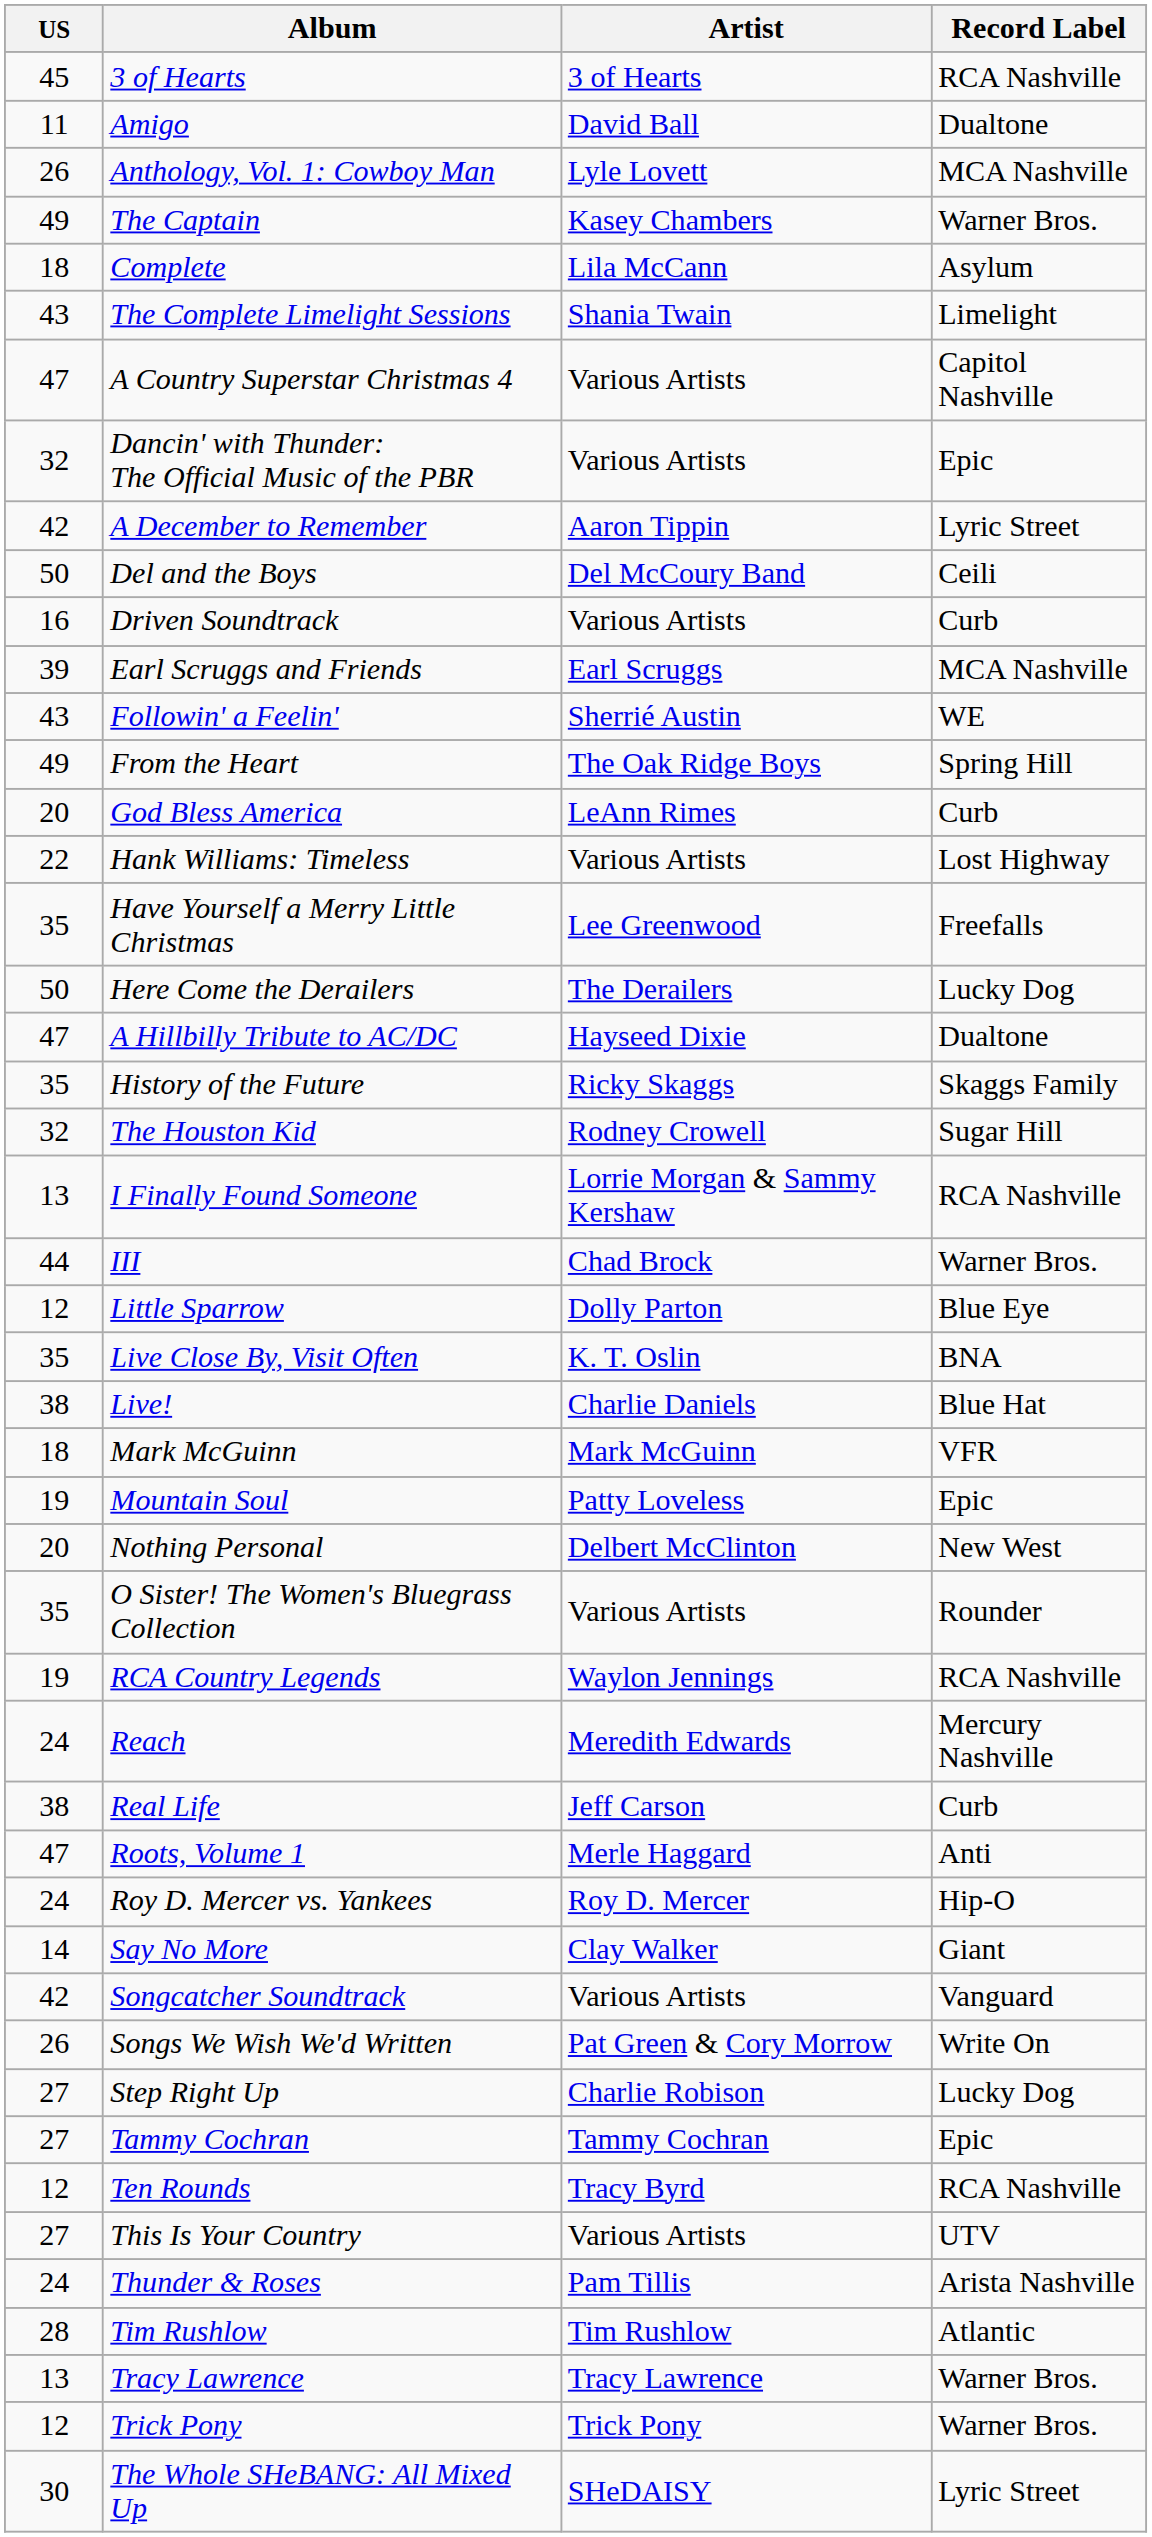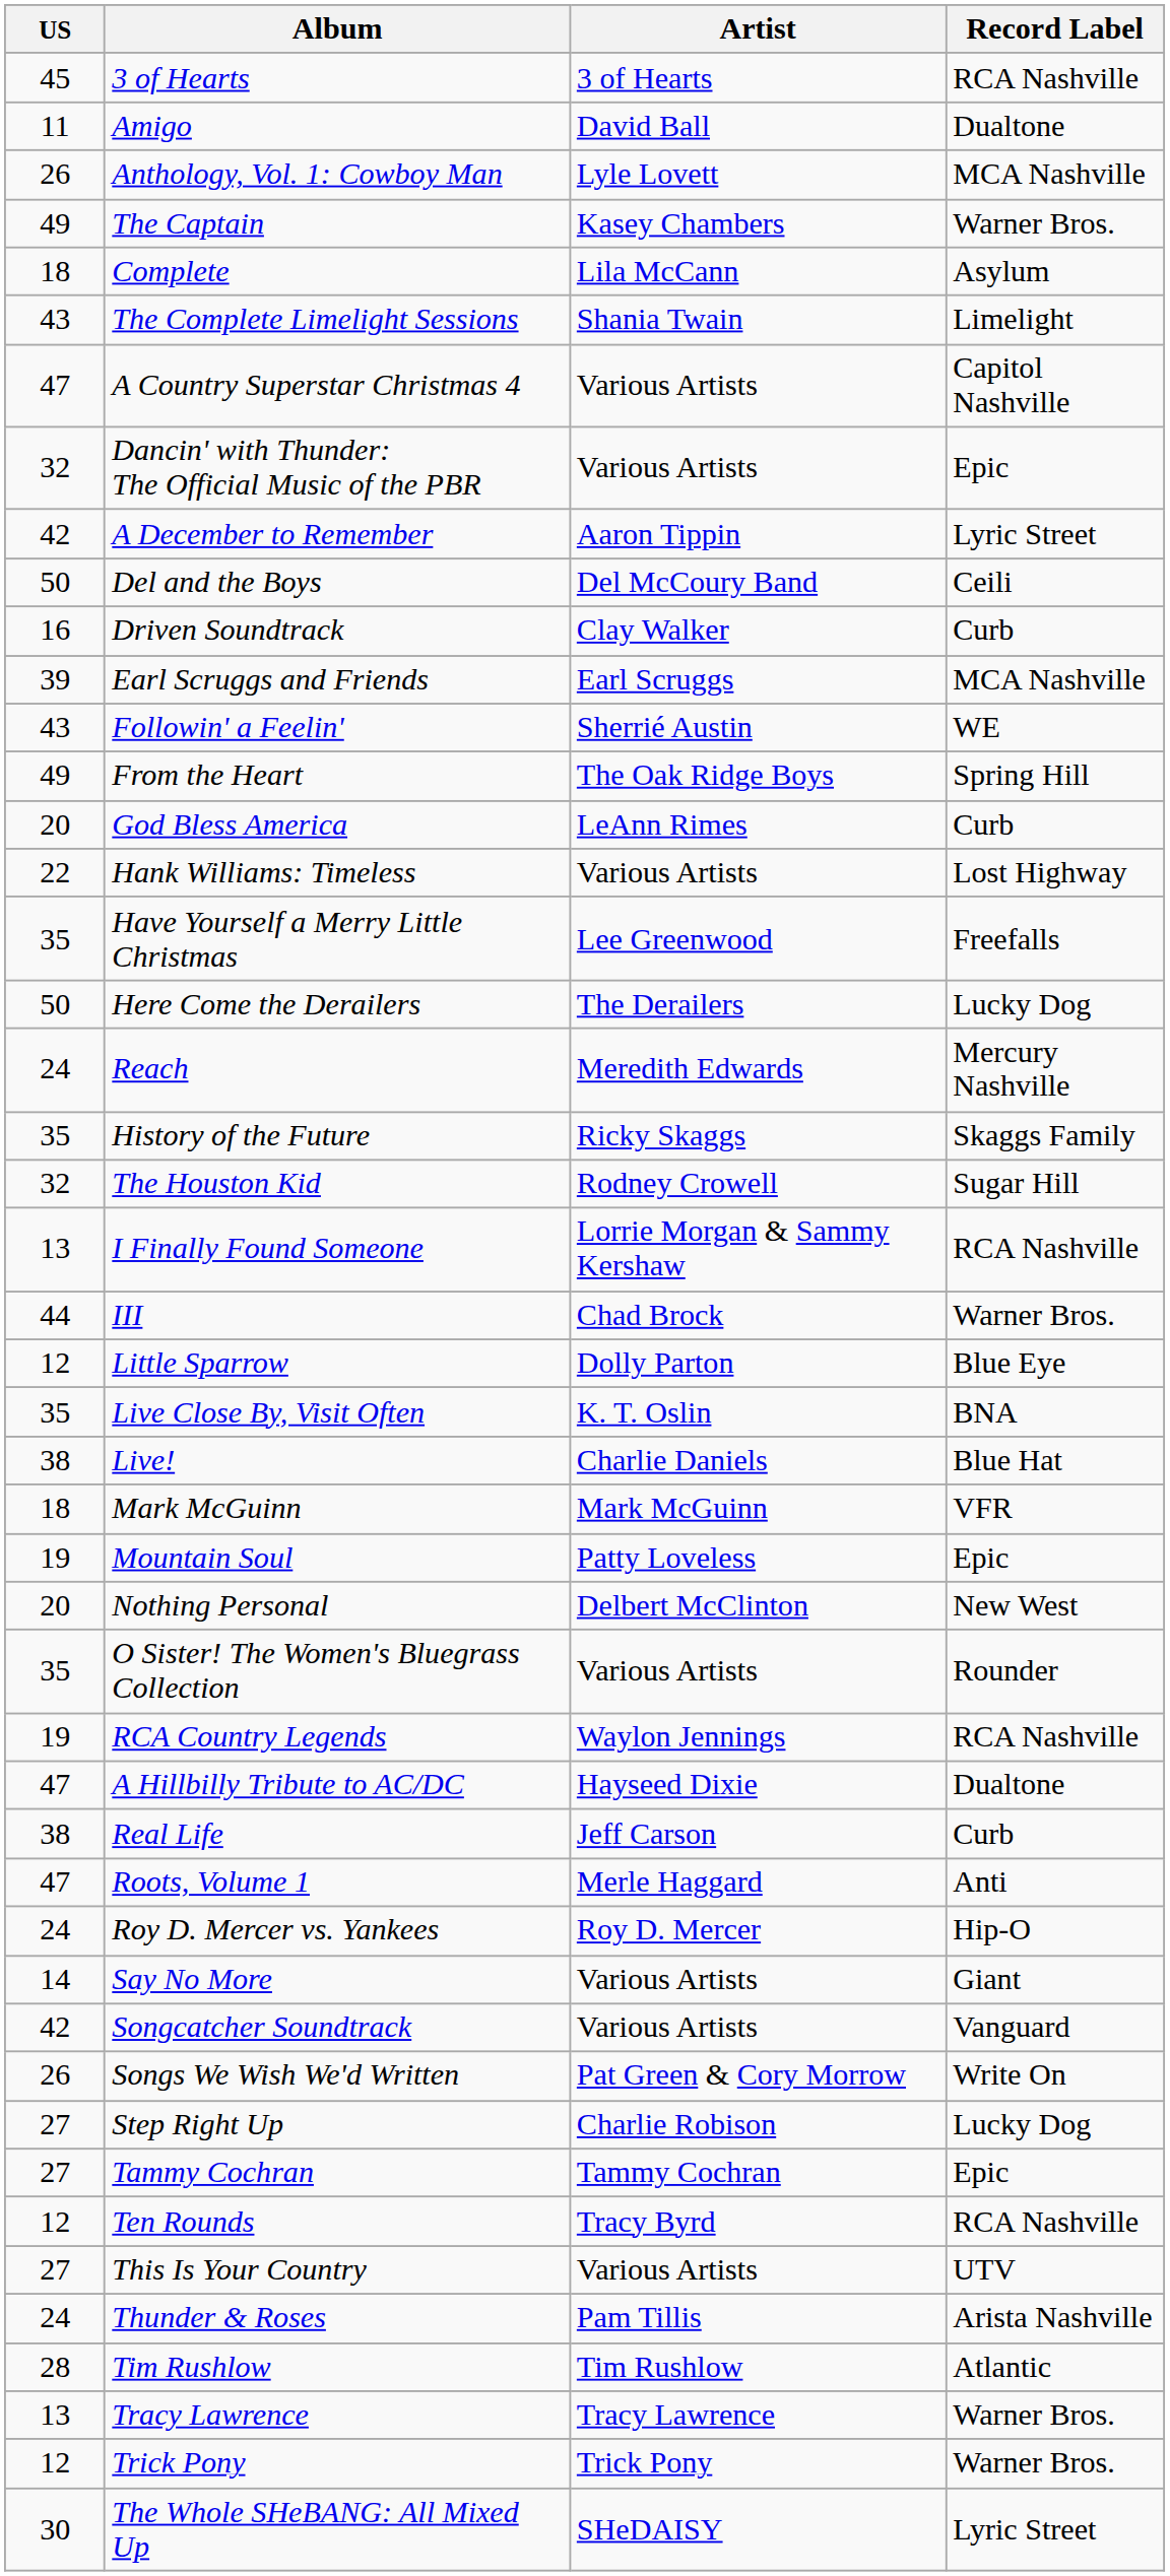Driven Soundtrack | Artist: Various Artists -> Clay Walker
rows swapped: A Hillbilly Tribute to AC/DC <-> Reach
Say No More | Artist: Clay Walker -> Various Artists
